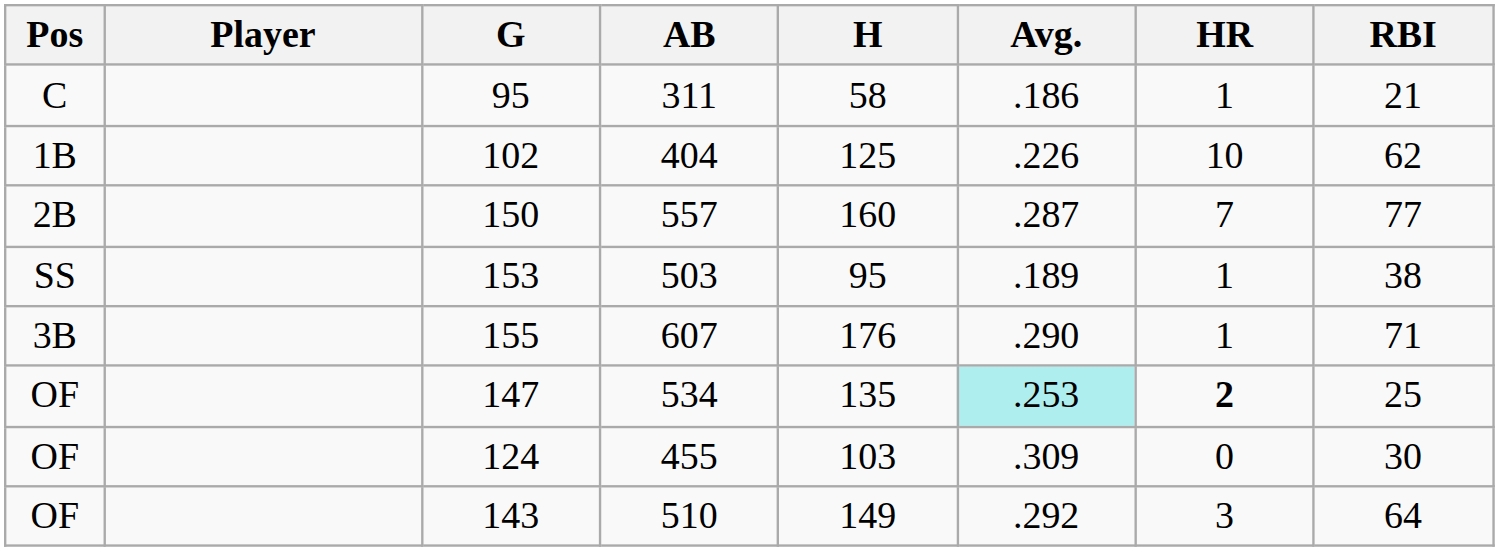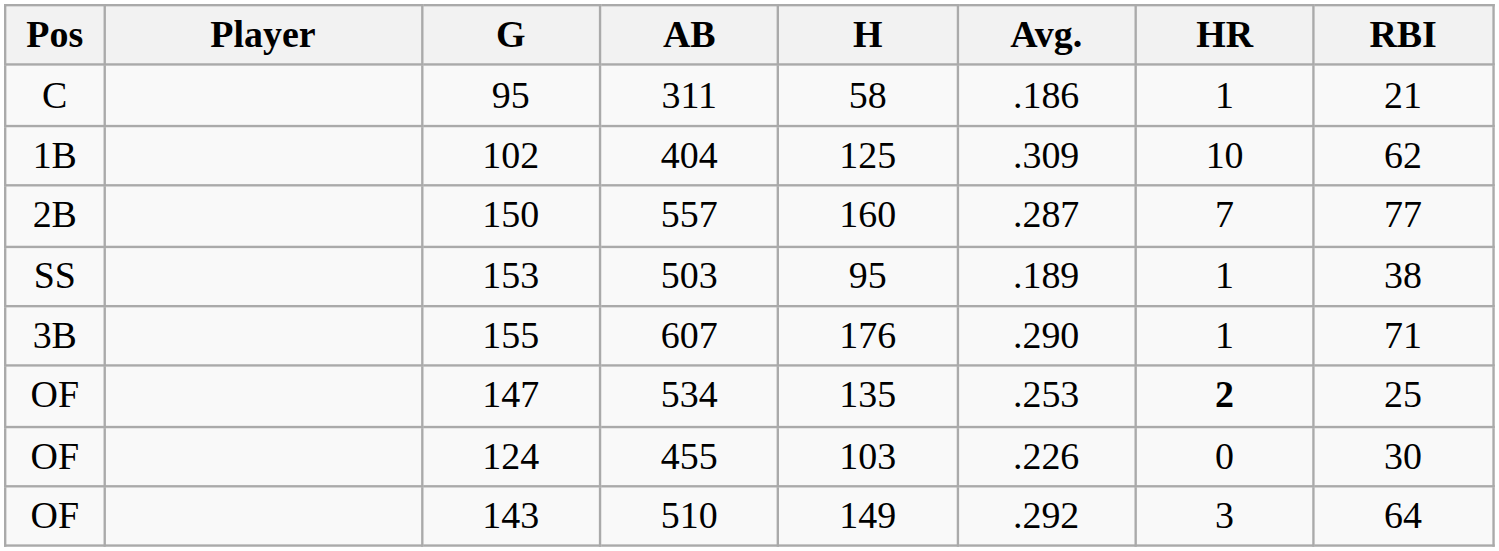102 | Avg.: .226 -> .309
147 | Avg.: paleturquoise background -> no background
124 | Avg.: .309 -> .226
